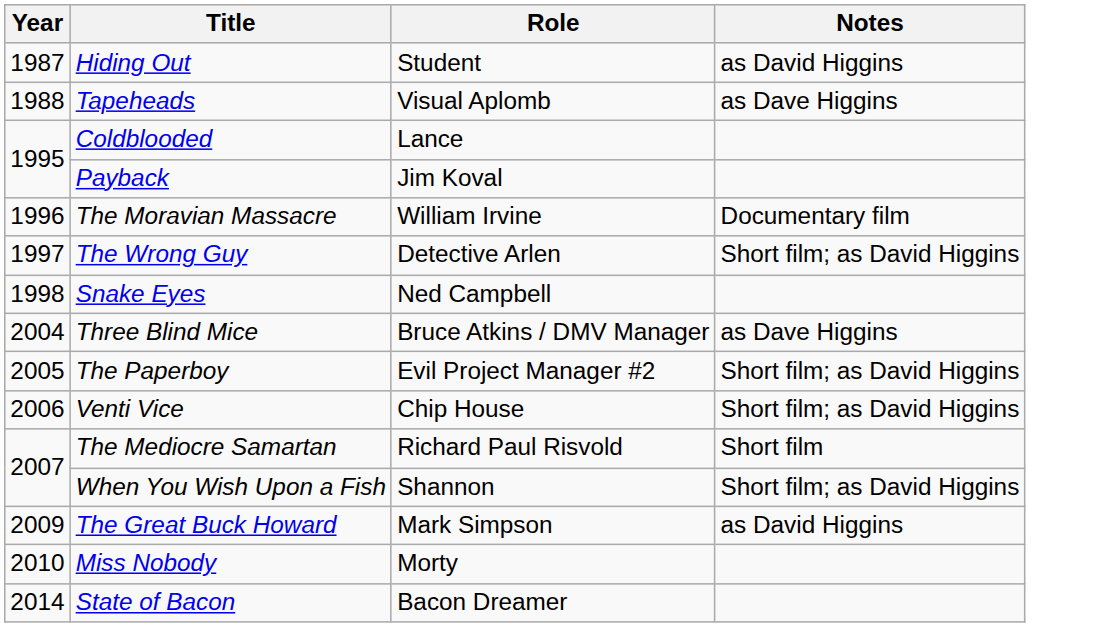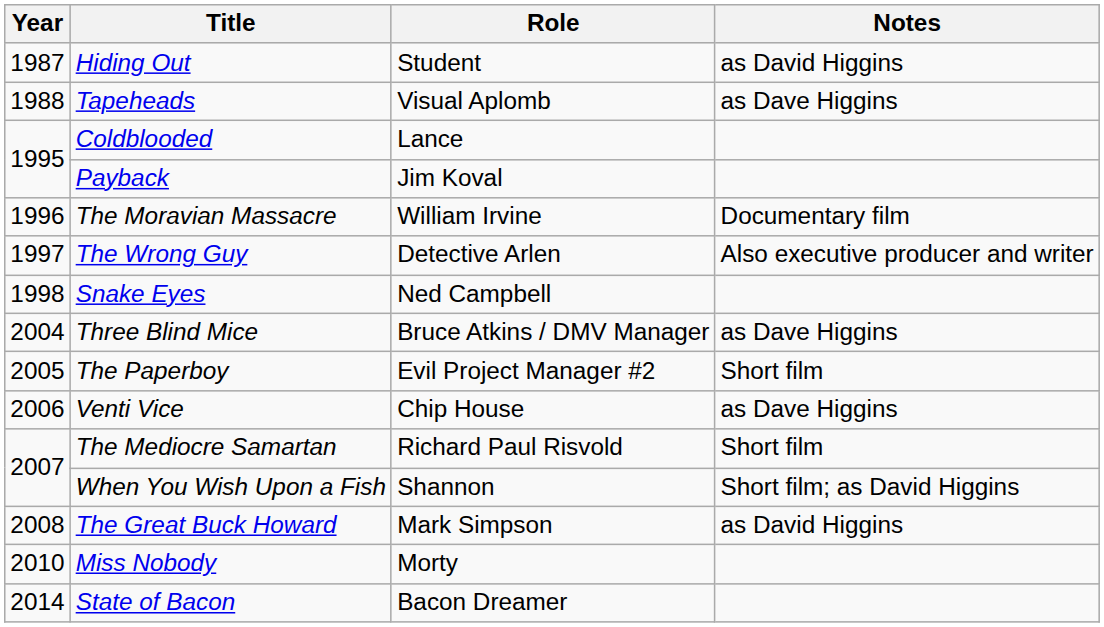The Wrong Guy | Notes: Short film; as David Higgins -> Also executive producer and writer
The Paperboy | Notes: Short film; as David Higgins -> Short film
Venti Vice | Notes: Short film; as David Higgins -> as Dave Higgins
The Great Buck Howard | Year: 2009 -> 2008
